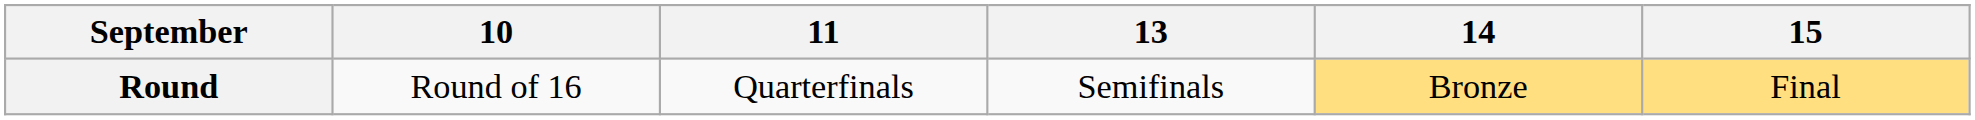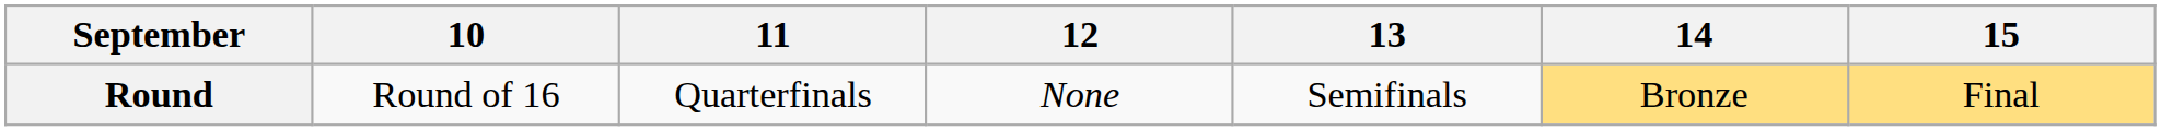+ column: 12 | None
